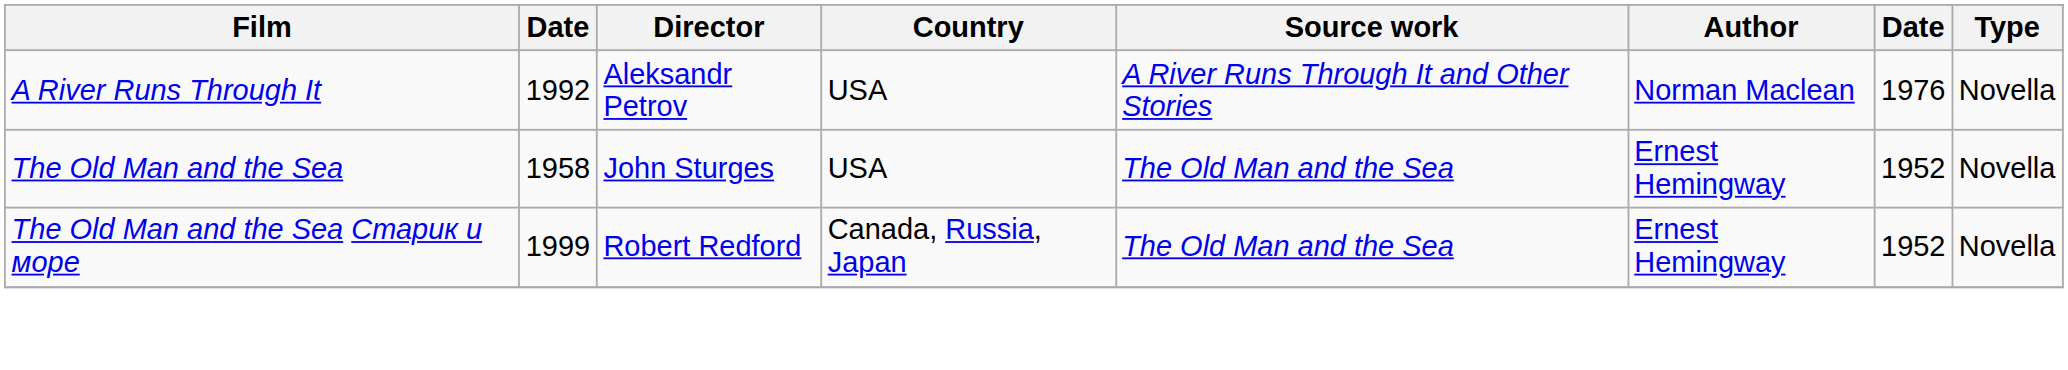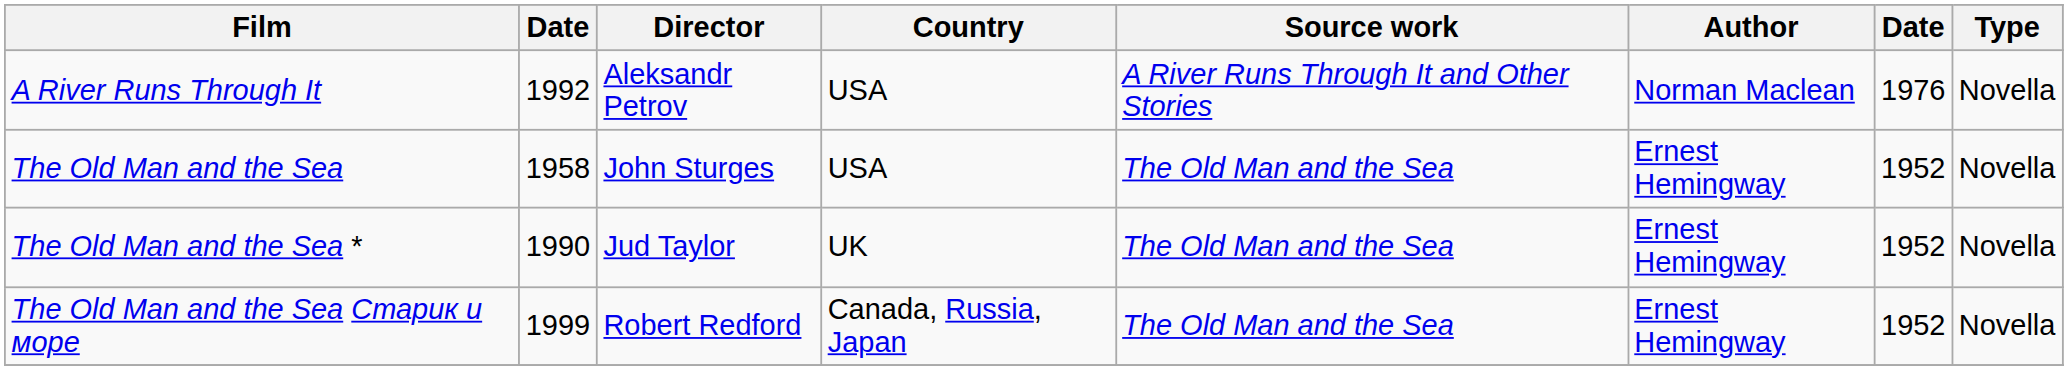+ row: The Old Man and the Sea * | 1990 | Jud Taylor | UK | The Old Man and the Sea | Ernest Hemingway | 1952 | Novella
